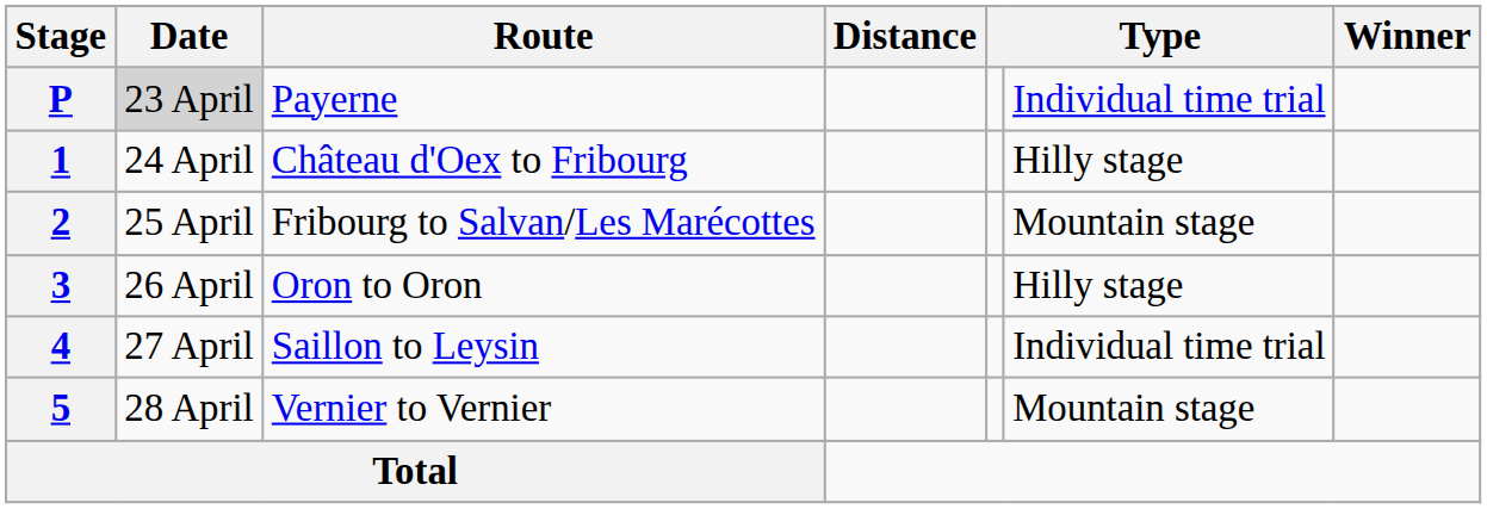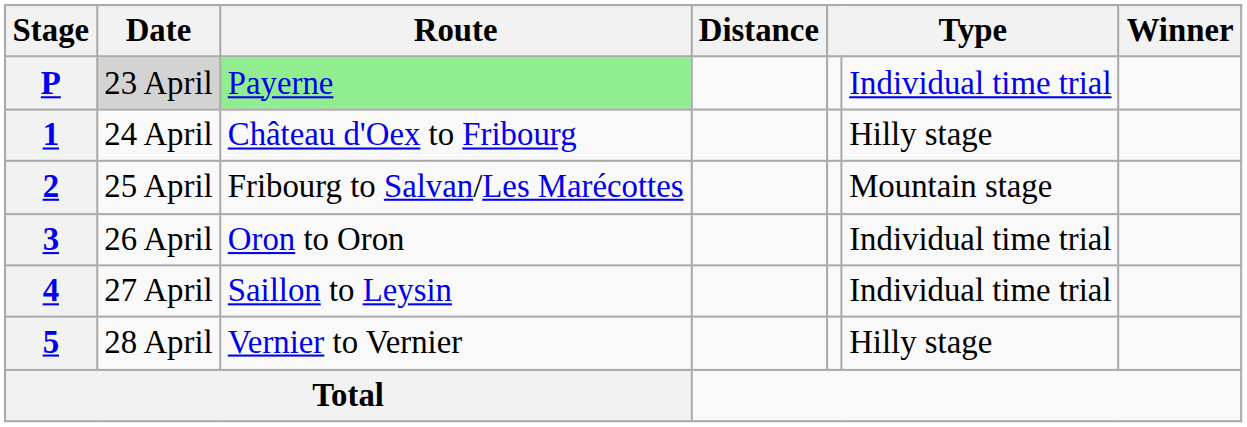P | Route: no background -> lightgreen background
3 | column 6: Hilly stage -> Individual time trial
5 | column 6: Mountain stage -> Hilly stage
